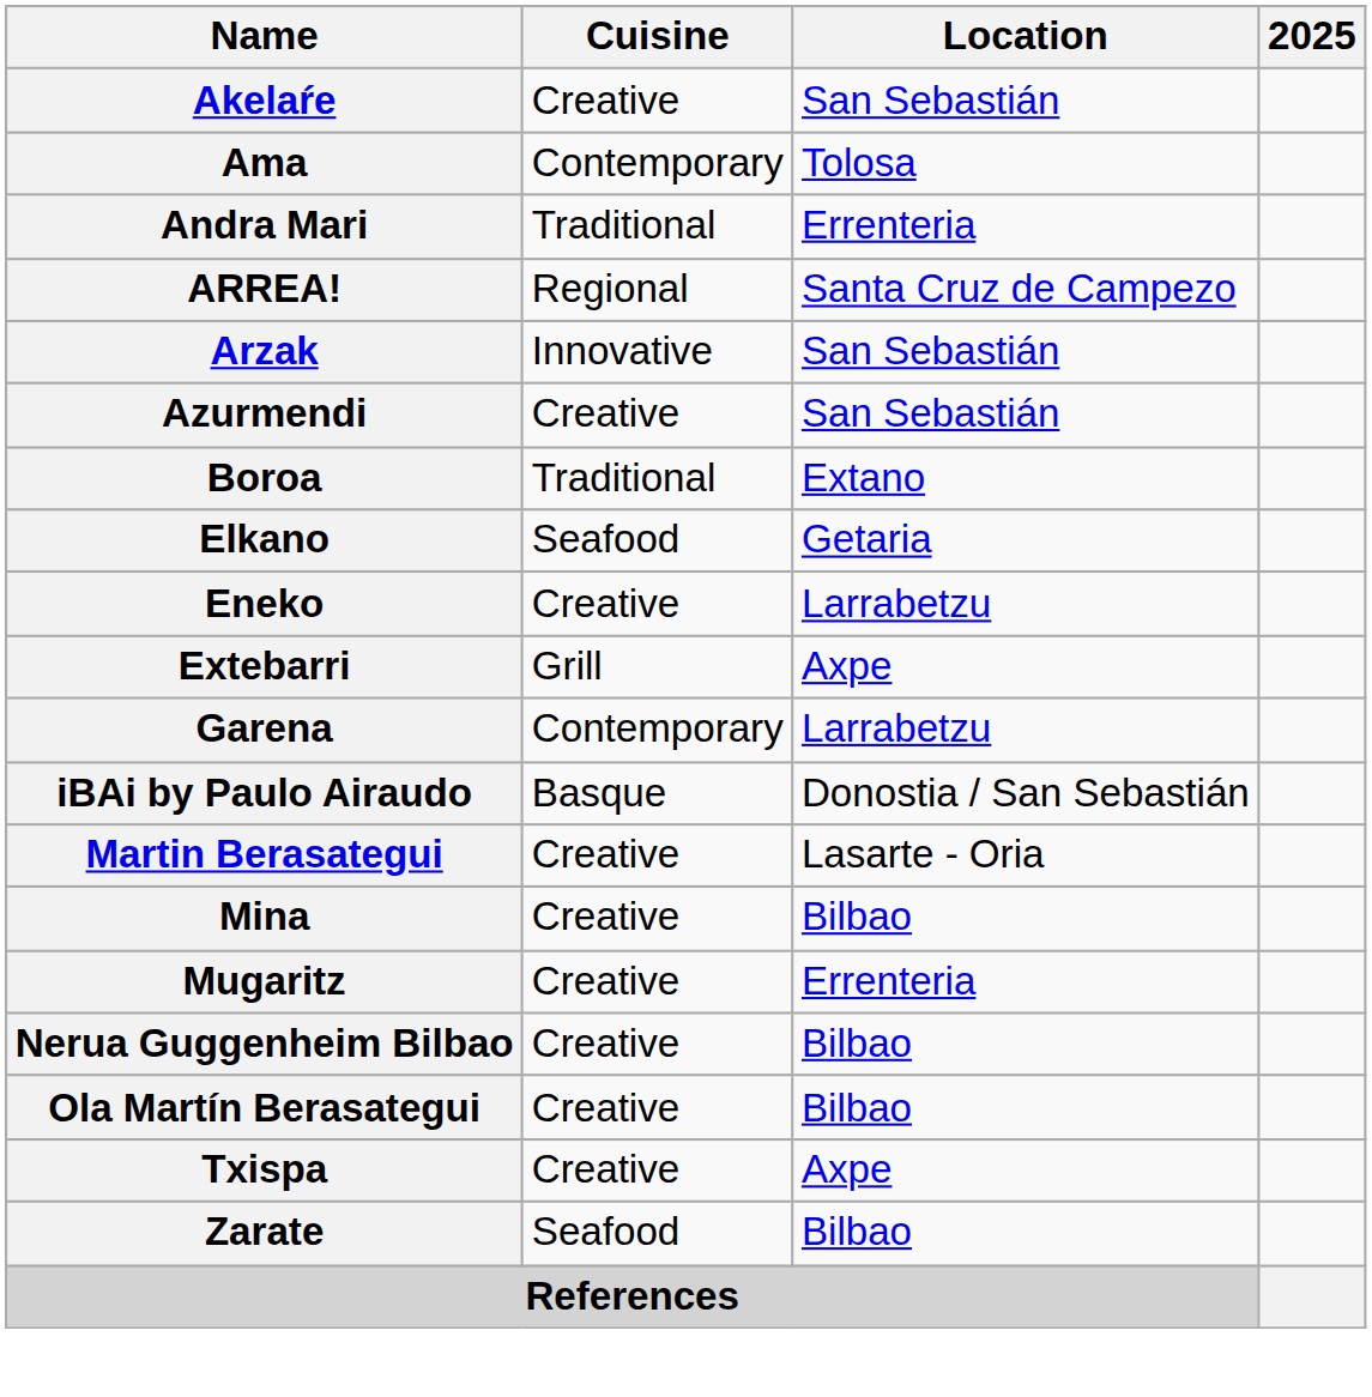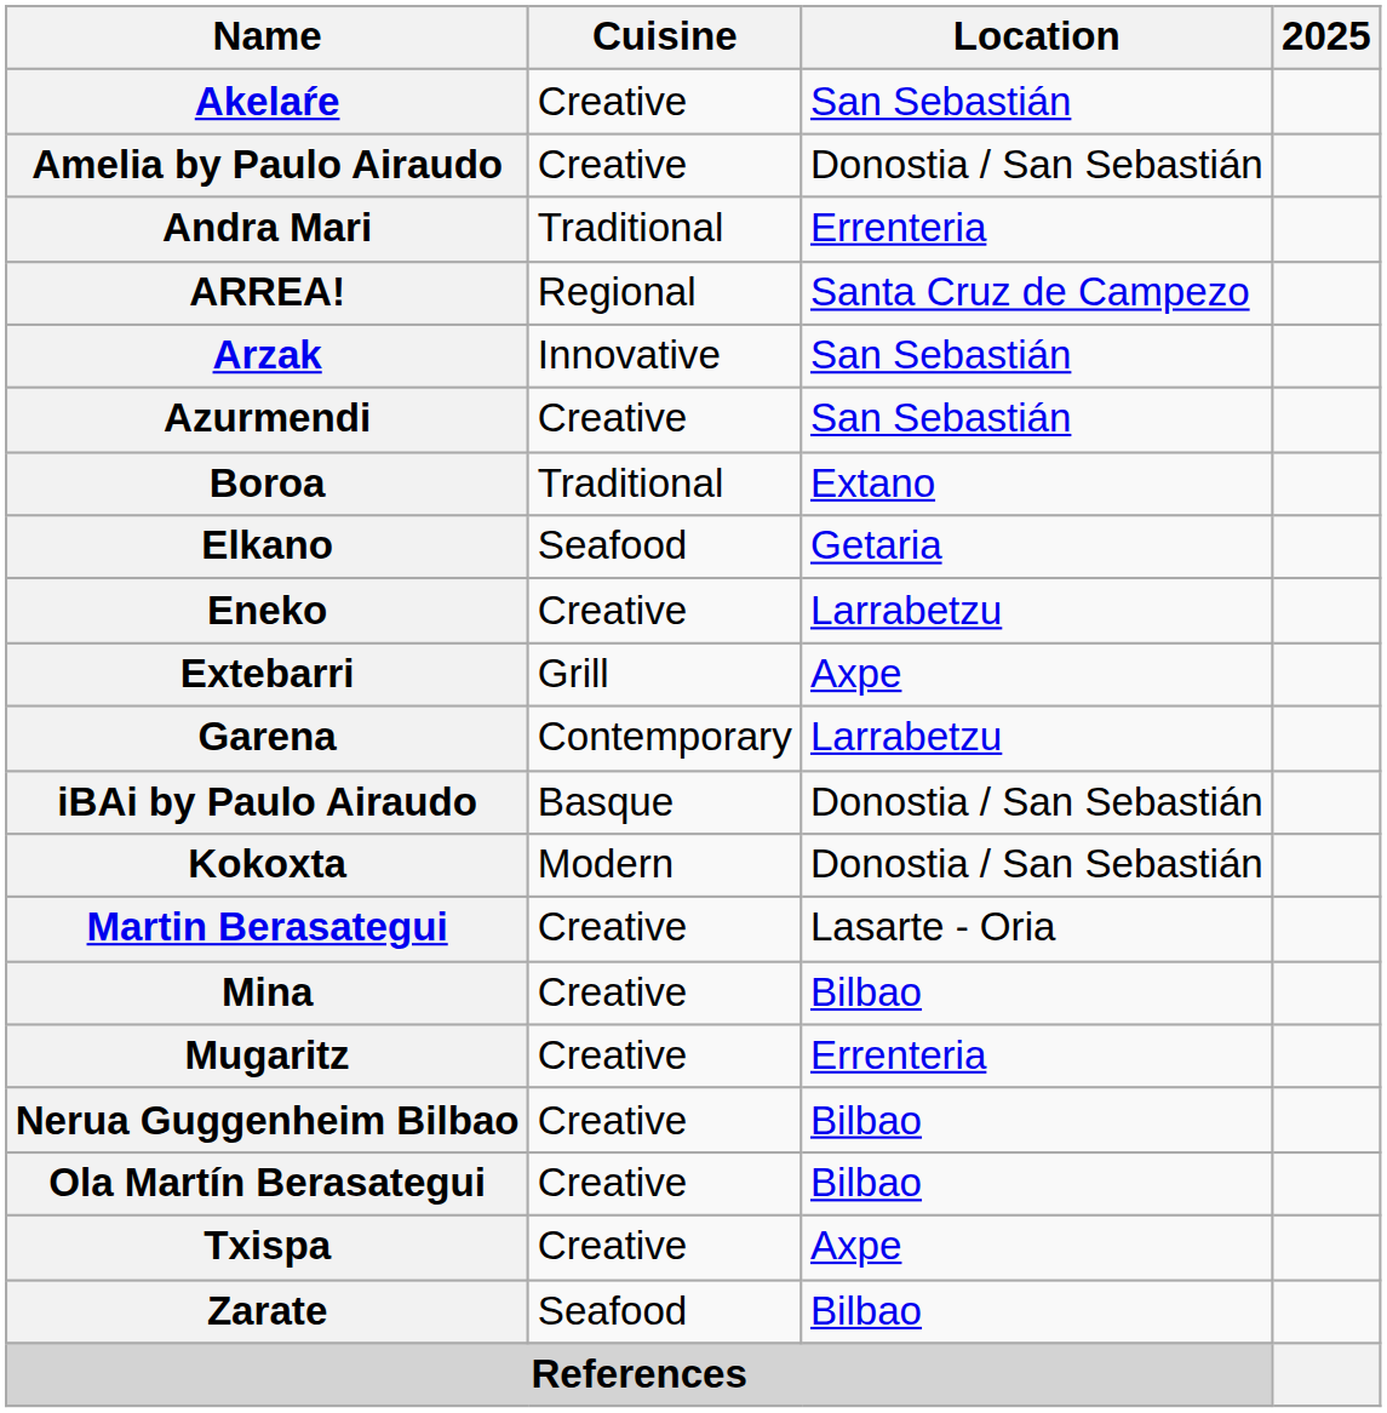- row: Ama | Contemporary | Tolosa
+ row: Amelia by Paulo Airaudo | Creative | Donostia / San Sebastián
+ row: Kokoxta | Modern | Donostia / San Sebastián
